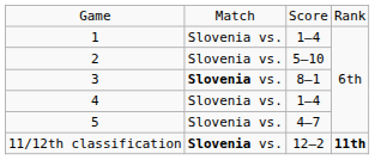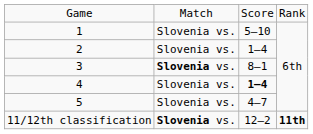1 | column 3: 1–4 -> 5–10
2 | column 3: 5–10 -> 1–4
4 | column 3: normal -> bold
